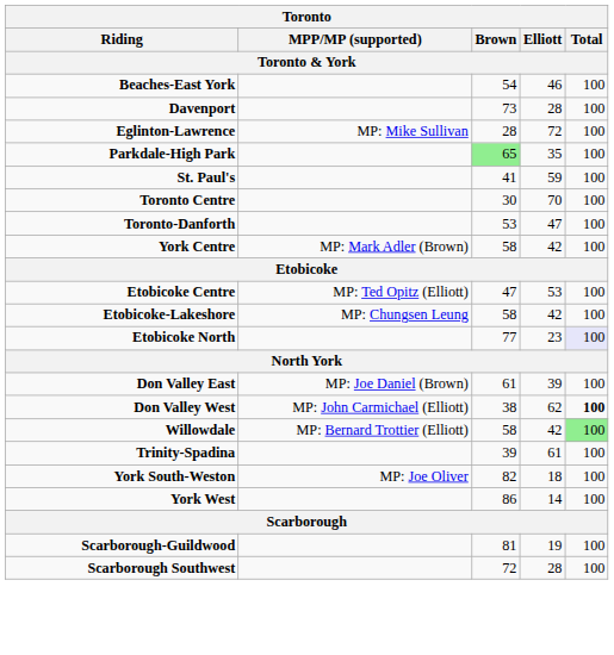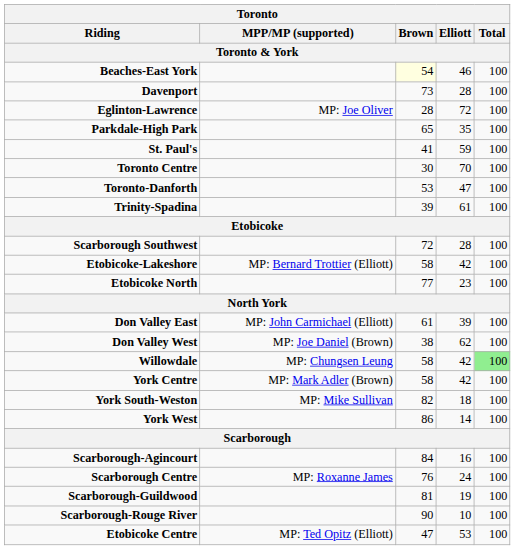Beaches-East York | Brown: no background -> lightyellow background
Eglinton-Lawrence | MPP/MP (supported): MP: Mike Sullivan -> MP: Joe Oliver
Parkdale-High Park | Brown: lightgreen background -> no background
rows swapped: Trinity-Spadina <-> York Centre
rows swapped: Etobicoke Centre <-> Scarborough Southwest
Etobicoke-Lakeshore | MPP/MP (supported): MP: Chungsen Leung -> MP: Bernard Trottier (Elliott)
Etobicoke North | Total: lavender background -> no background
Don Valley East | MPP/MP (supported): MP: Joe Daniel (Brown) -> MP: John Carmichael (Elliott)
Don Valley West | MPP/MP (supported): MP: John Carmichael (Elliott) -> MP: Joe Daniel (Brown)
Don Valley West | Total: bold -> normal
Willowdale | MPP/MP (supported): MP: Bernard Trottier (Elliott) -> MP: Chungsen Leung
York South-Weston | MPP/MP (supported): MP: Joe Oliver -> MP: Mike Sullivan
+ row: Scarborough-Agincourt | 84 | 16 | 100
+ row: Scarborough Centre | MP: Roxanne James | 76 | 24 | 100
+ row: Scarborough-Rouge River | 90 | 10 | 100
